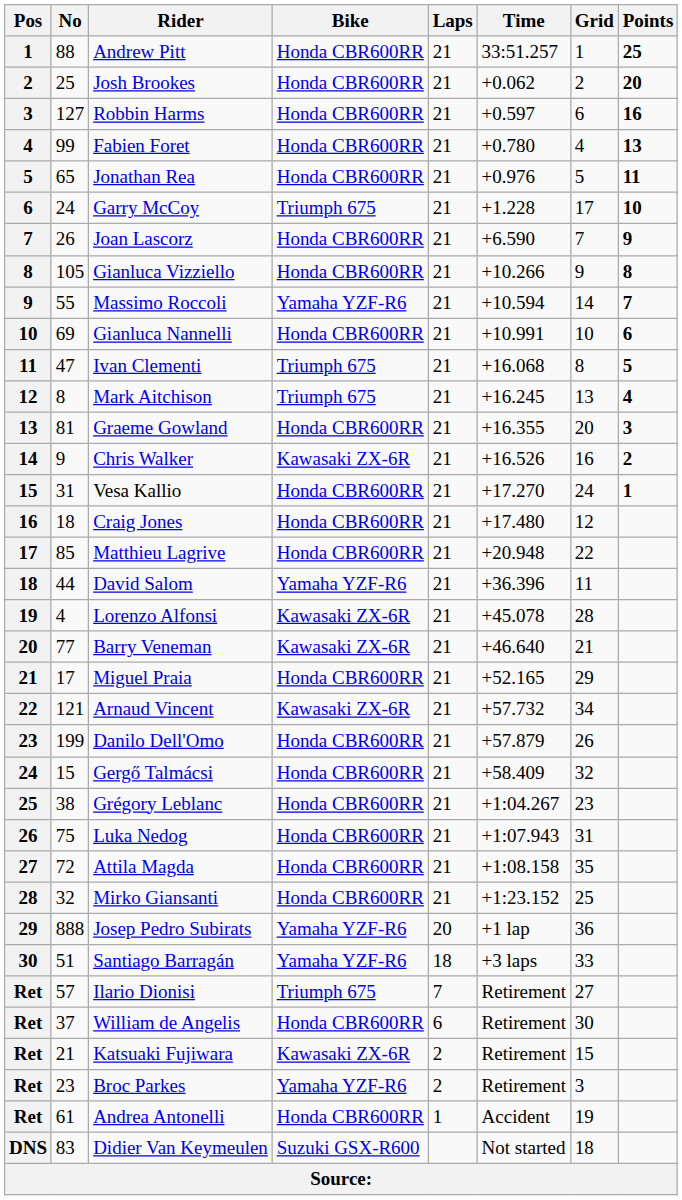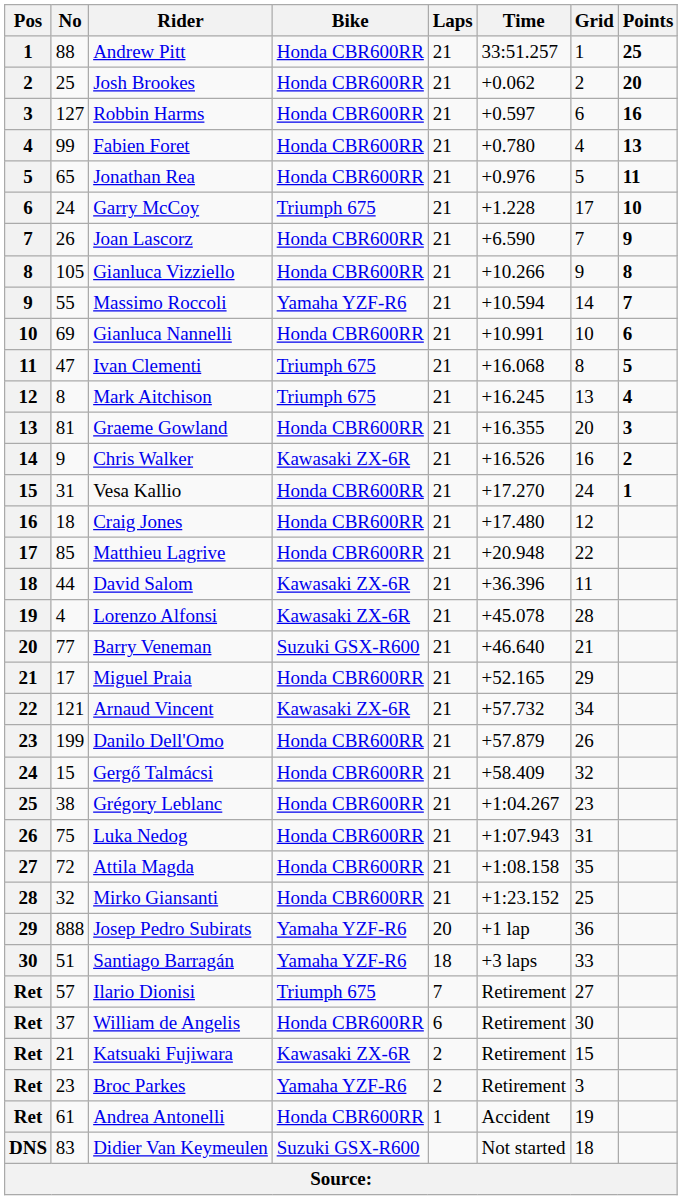David Salom | Bike: Yamaha YZF-R6 -> Kawasaki ZX-6R
Barry Veneman | Bike: Kawasaki ZX-6R -> Suzuki GSX-R600
